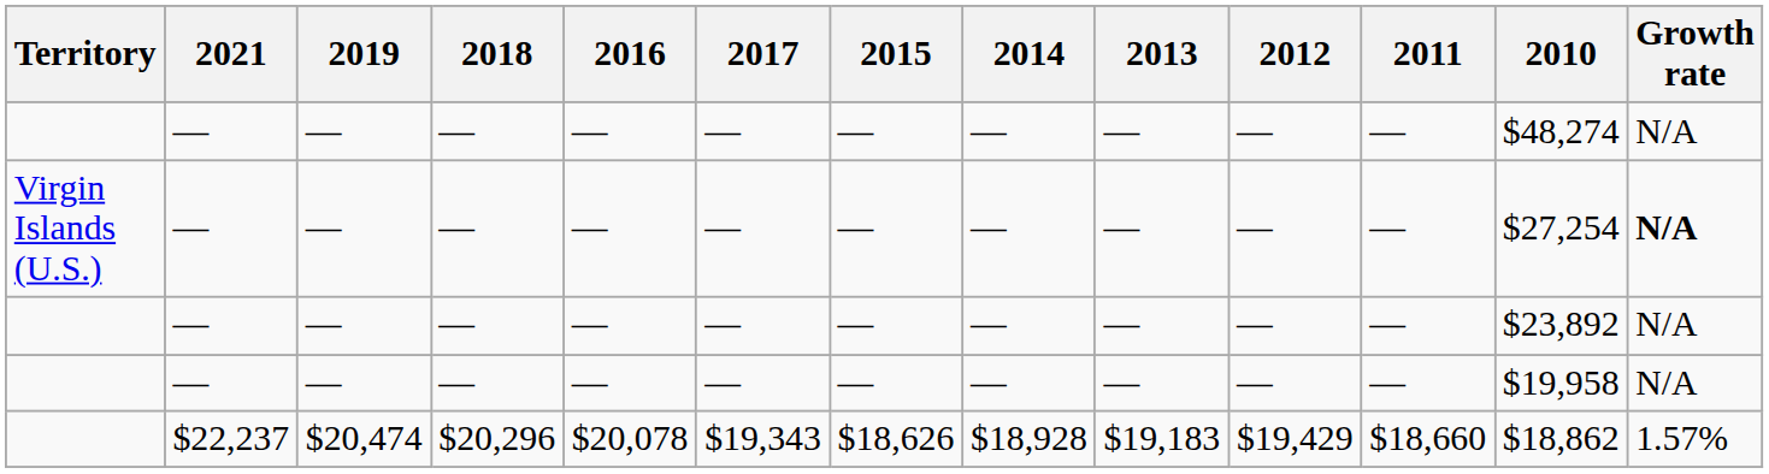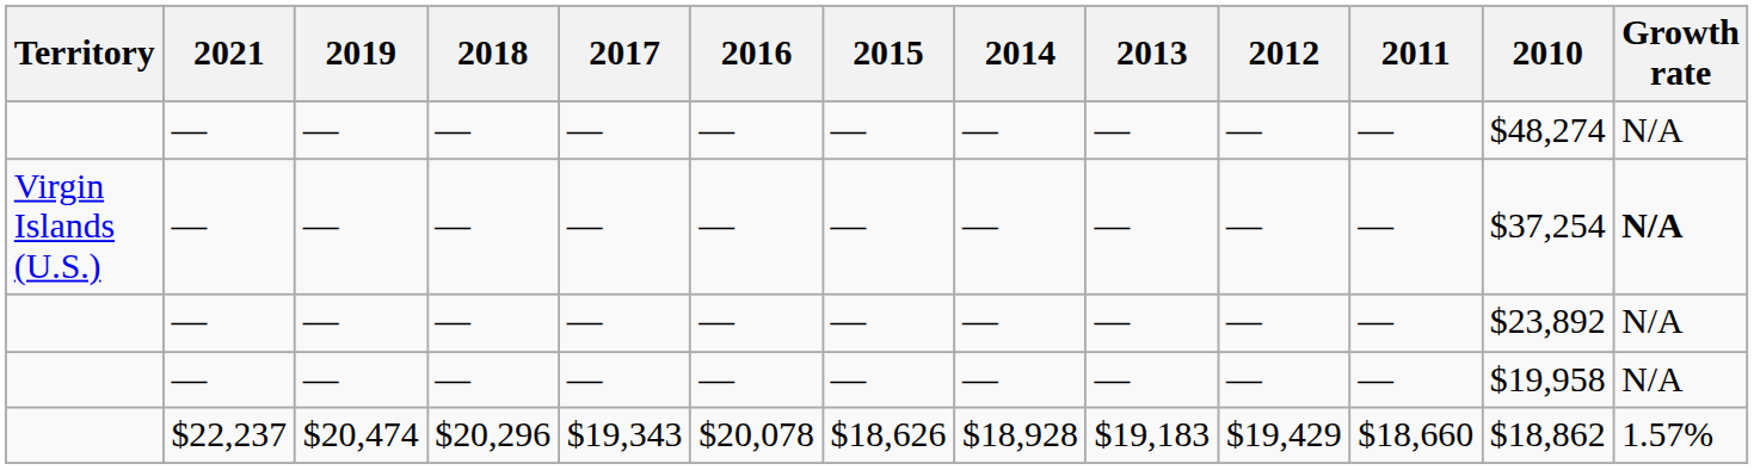columns swapped: 2017 <-> 2016
Virgin Islands (U.S.) | 2010: $27,254 -> $37,254
